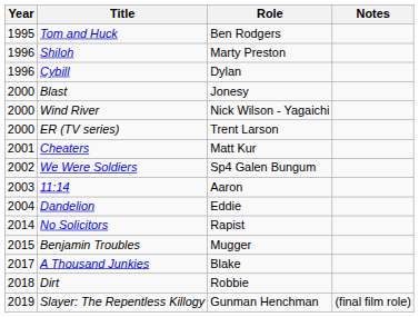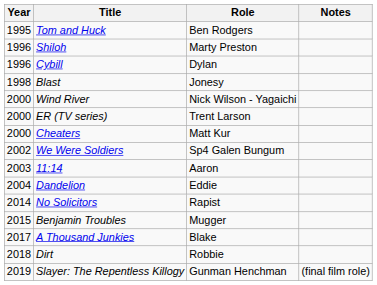Blast | Year: 2000 -> 1998
Cheaters | Year: 2001 -> 2000
